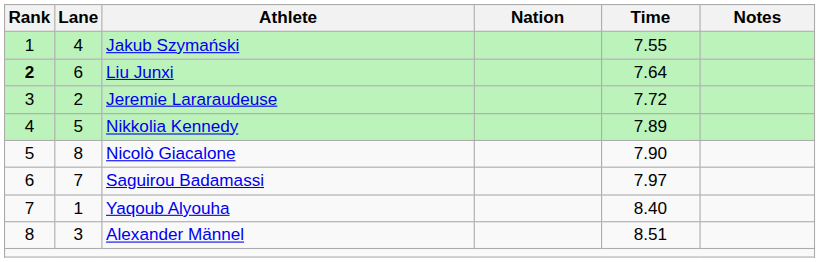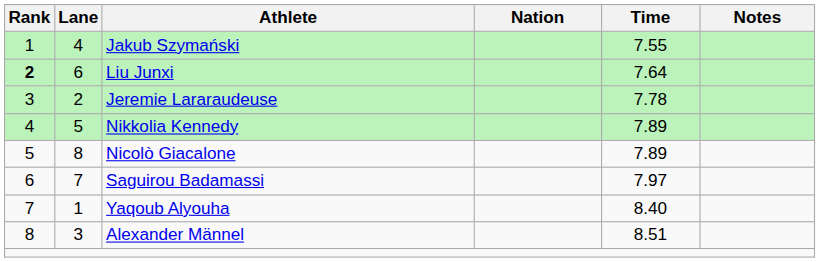Jeremie Lararaudeuse | Time: 7.72 -> 7.78
Nicolò Giacalone | Time: 7.90 -> 7.89
